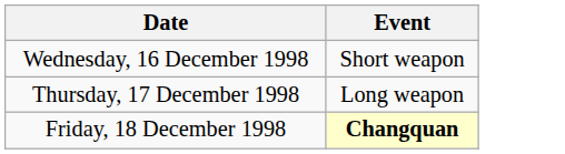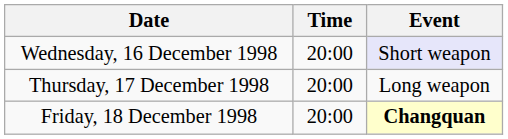+ column: Time | 20:00 | 20:00 | 20:00
Wednesday, 16 December 1998 | Event: no background -> lavender background
